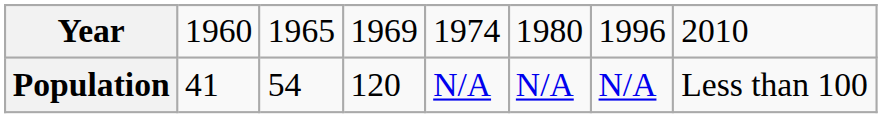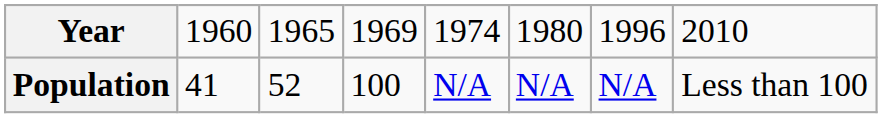Population | column 3: 54 -> 52
Population | column 4: 120 -> 100
